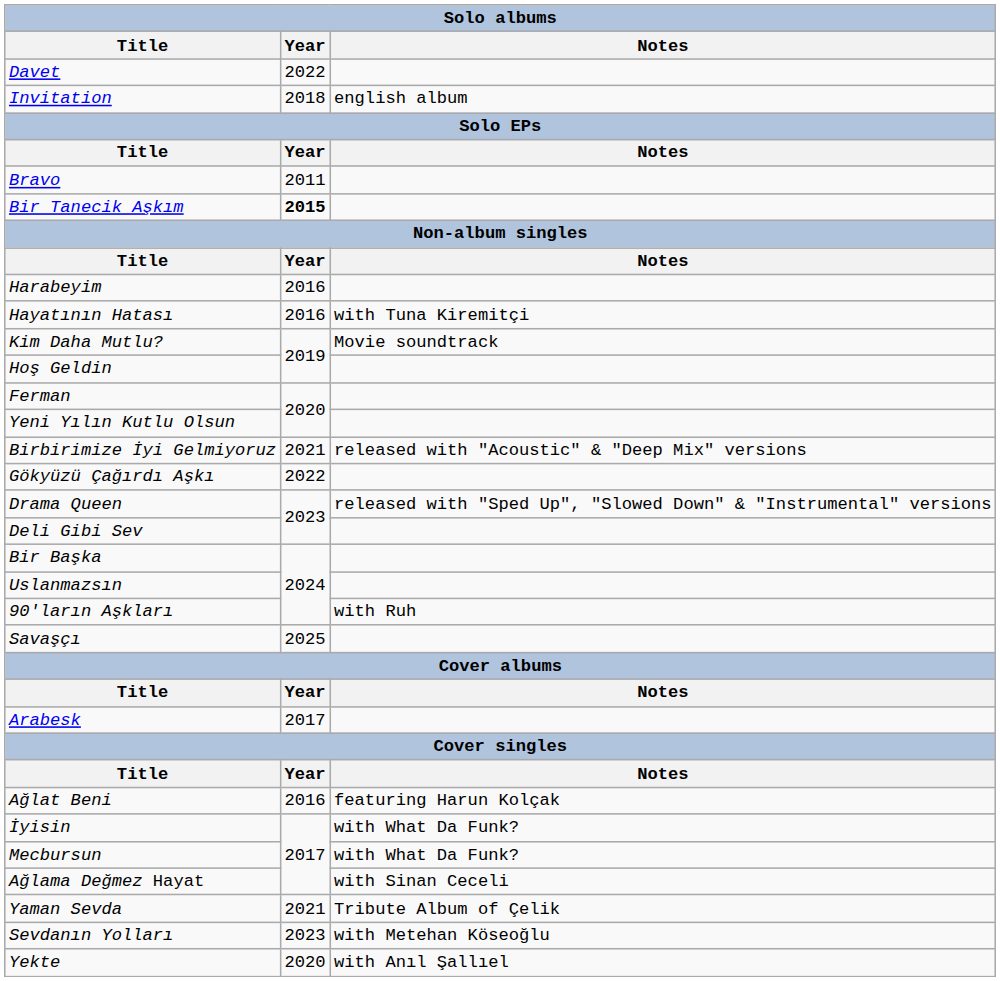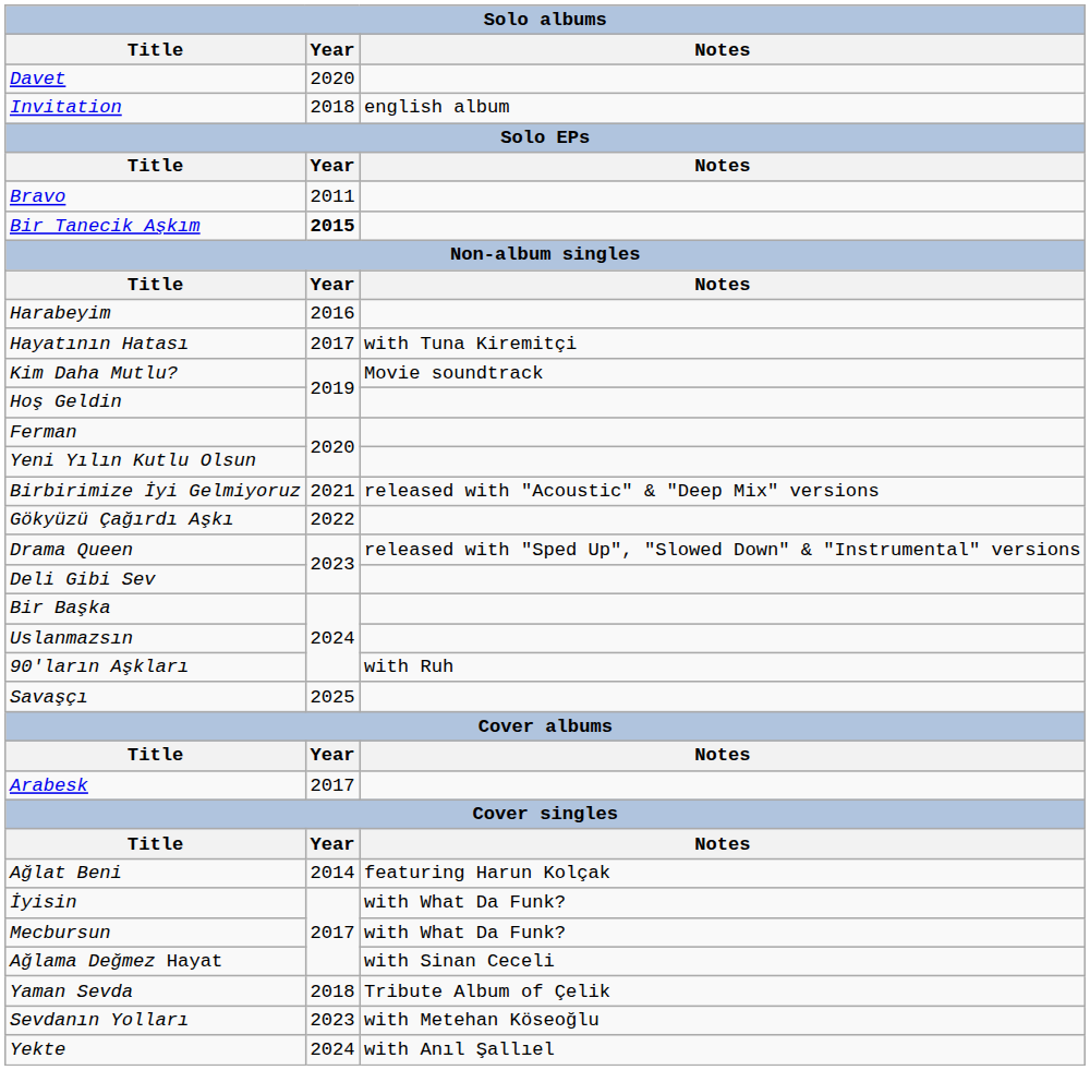Davet | Year: 2022 -> 2020
Hayatının Hatası | Year: 2016 -> 2017
Ağlat Beni | Year: 2016 -> 2014
Yaman Sevda | Year: 2021 -> 2018
Yekte | Year: 2020 -> 2024
